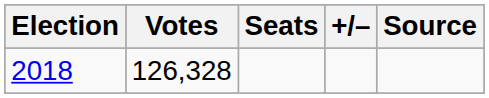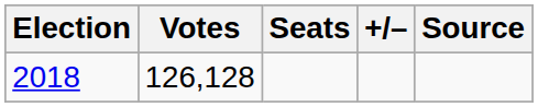2018 | Votes: 126,328 -> 126,128
